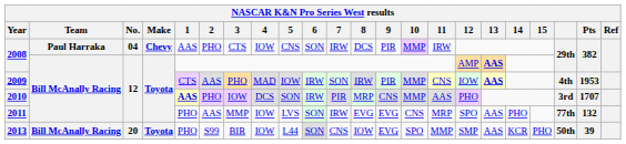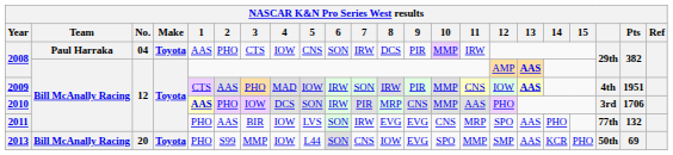2008 / 04 | Make: Chevy -> Toyota
2009 | Pts: 1953 -> 1951
2010 | Pts: 1707 -> 1706
2011 | 3: MMP -> BIR
2013 | 3: BIR -> MMP
2013 | Pts: 39 -> 69
